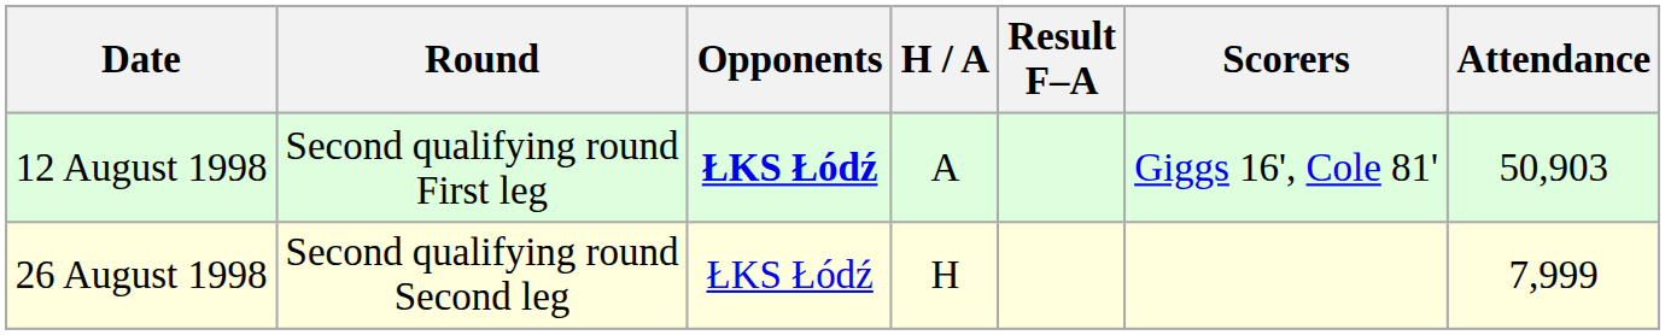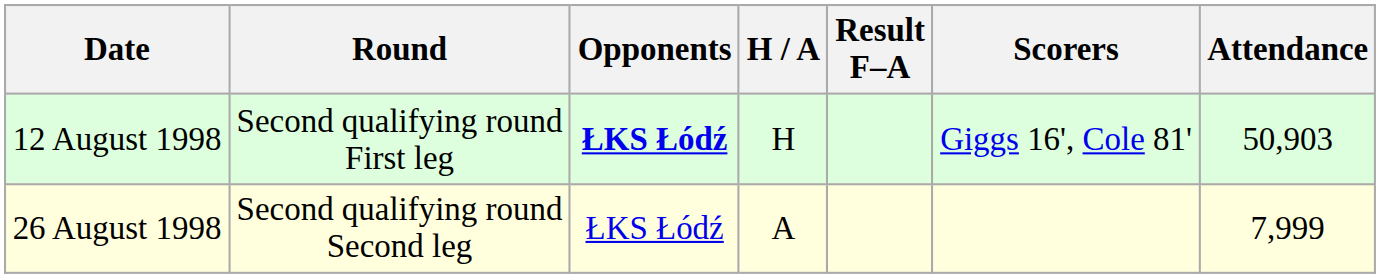12 August 1998 | H / A: A -> H
26 August 1998 | H / A: H -> A
